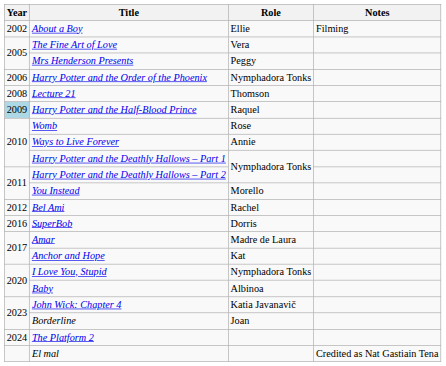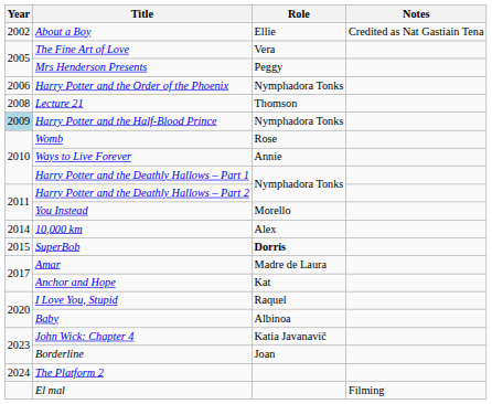About a Boy | Notes: Filming -> Credited as Nat Gastiain Tena
Harry Potter and the Half-Blood Prince | Role: Raquel -> Nymphadora Tonks
- row: 2012 | Bel Ami | Rachel
+ row: 2014 | 10,000 km | Alex
SuperBob | Year: 2016 -> 2015
SuperBob | Role: normal -> bold
I Love You, Stupid | Role: Nymphadora Tonks -> Raquel
El mal | Notes: Credited as Nat Gastiain Tena -> Filming
